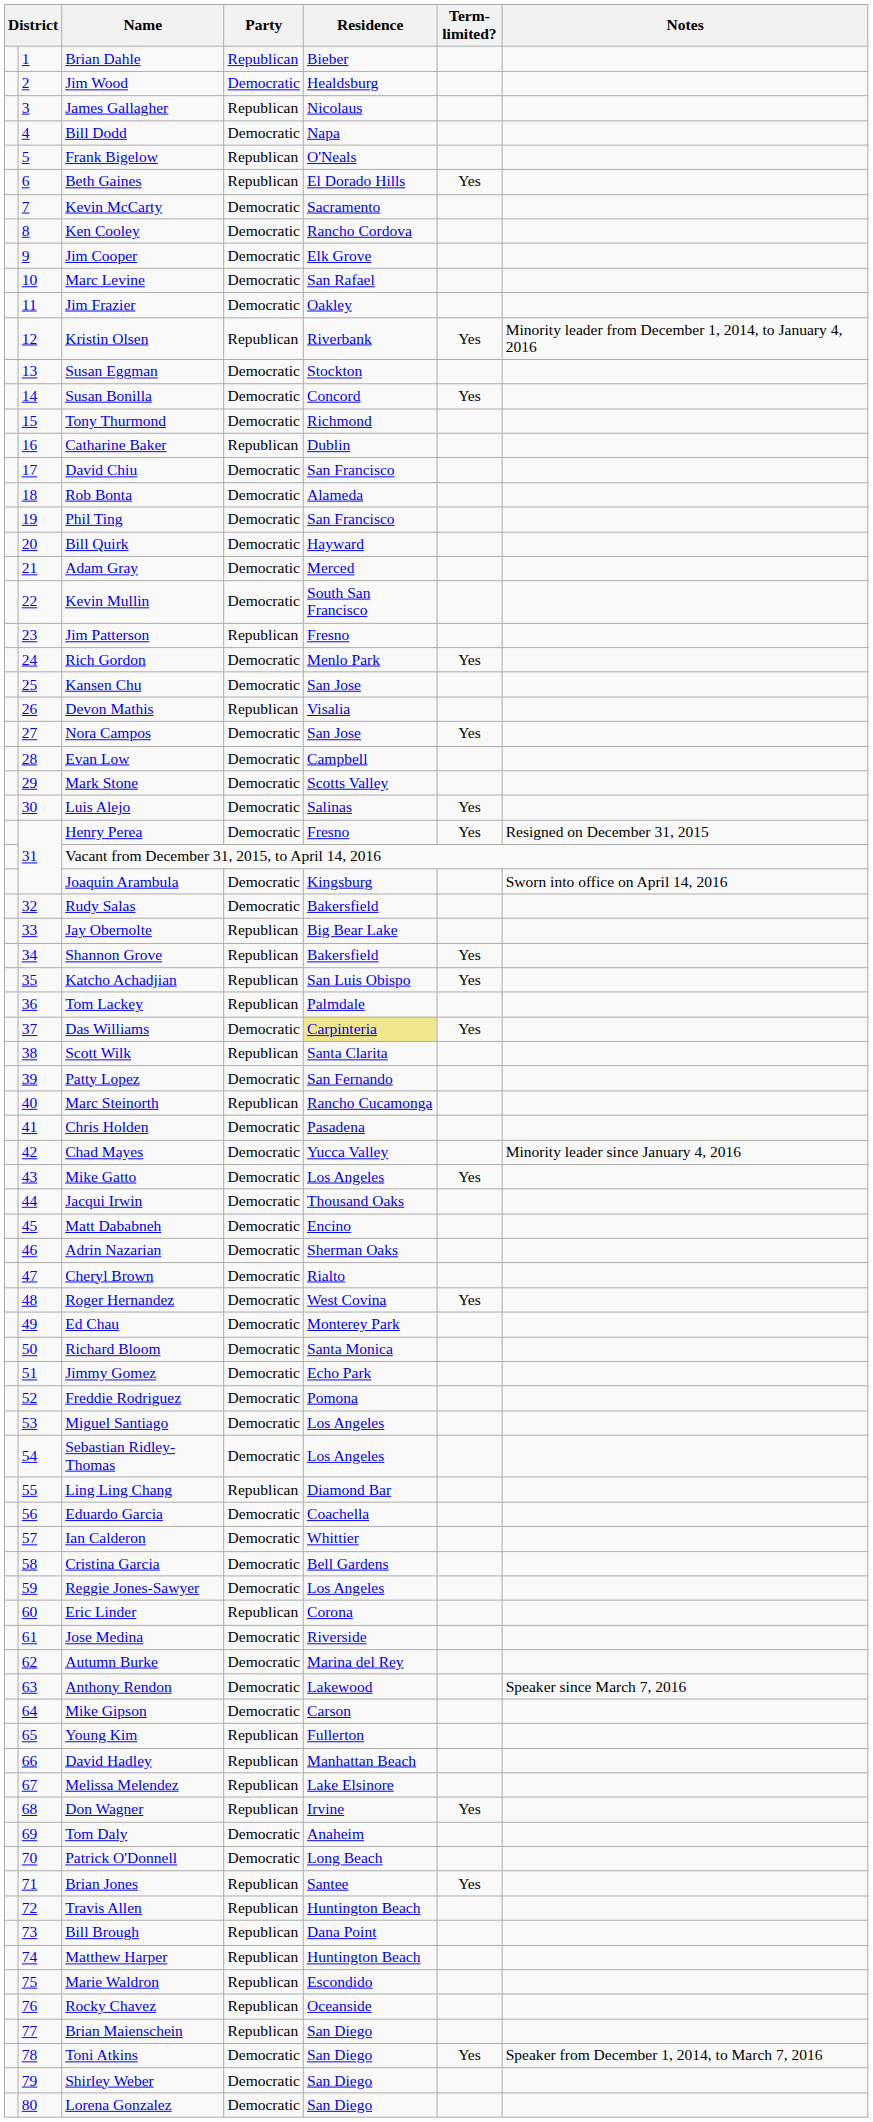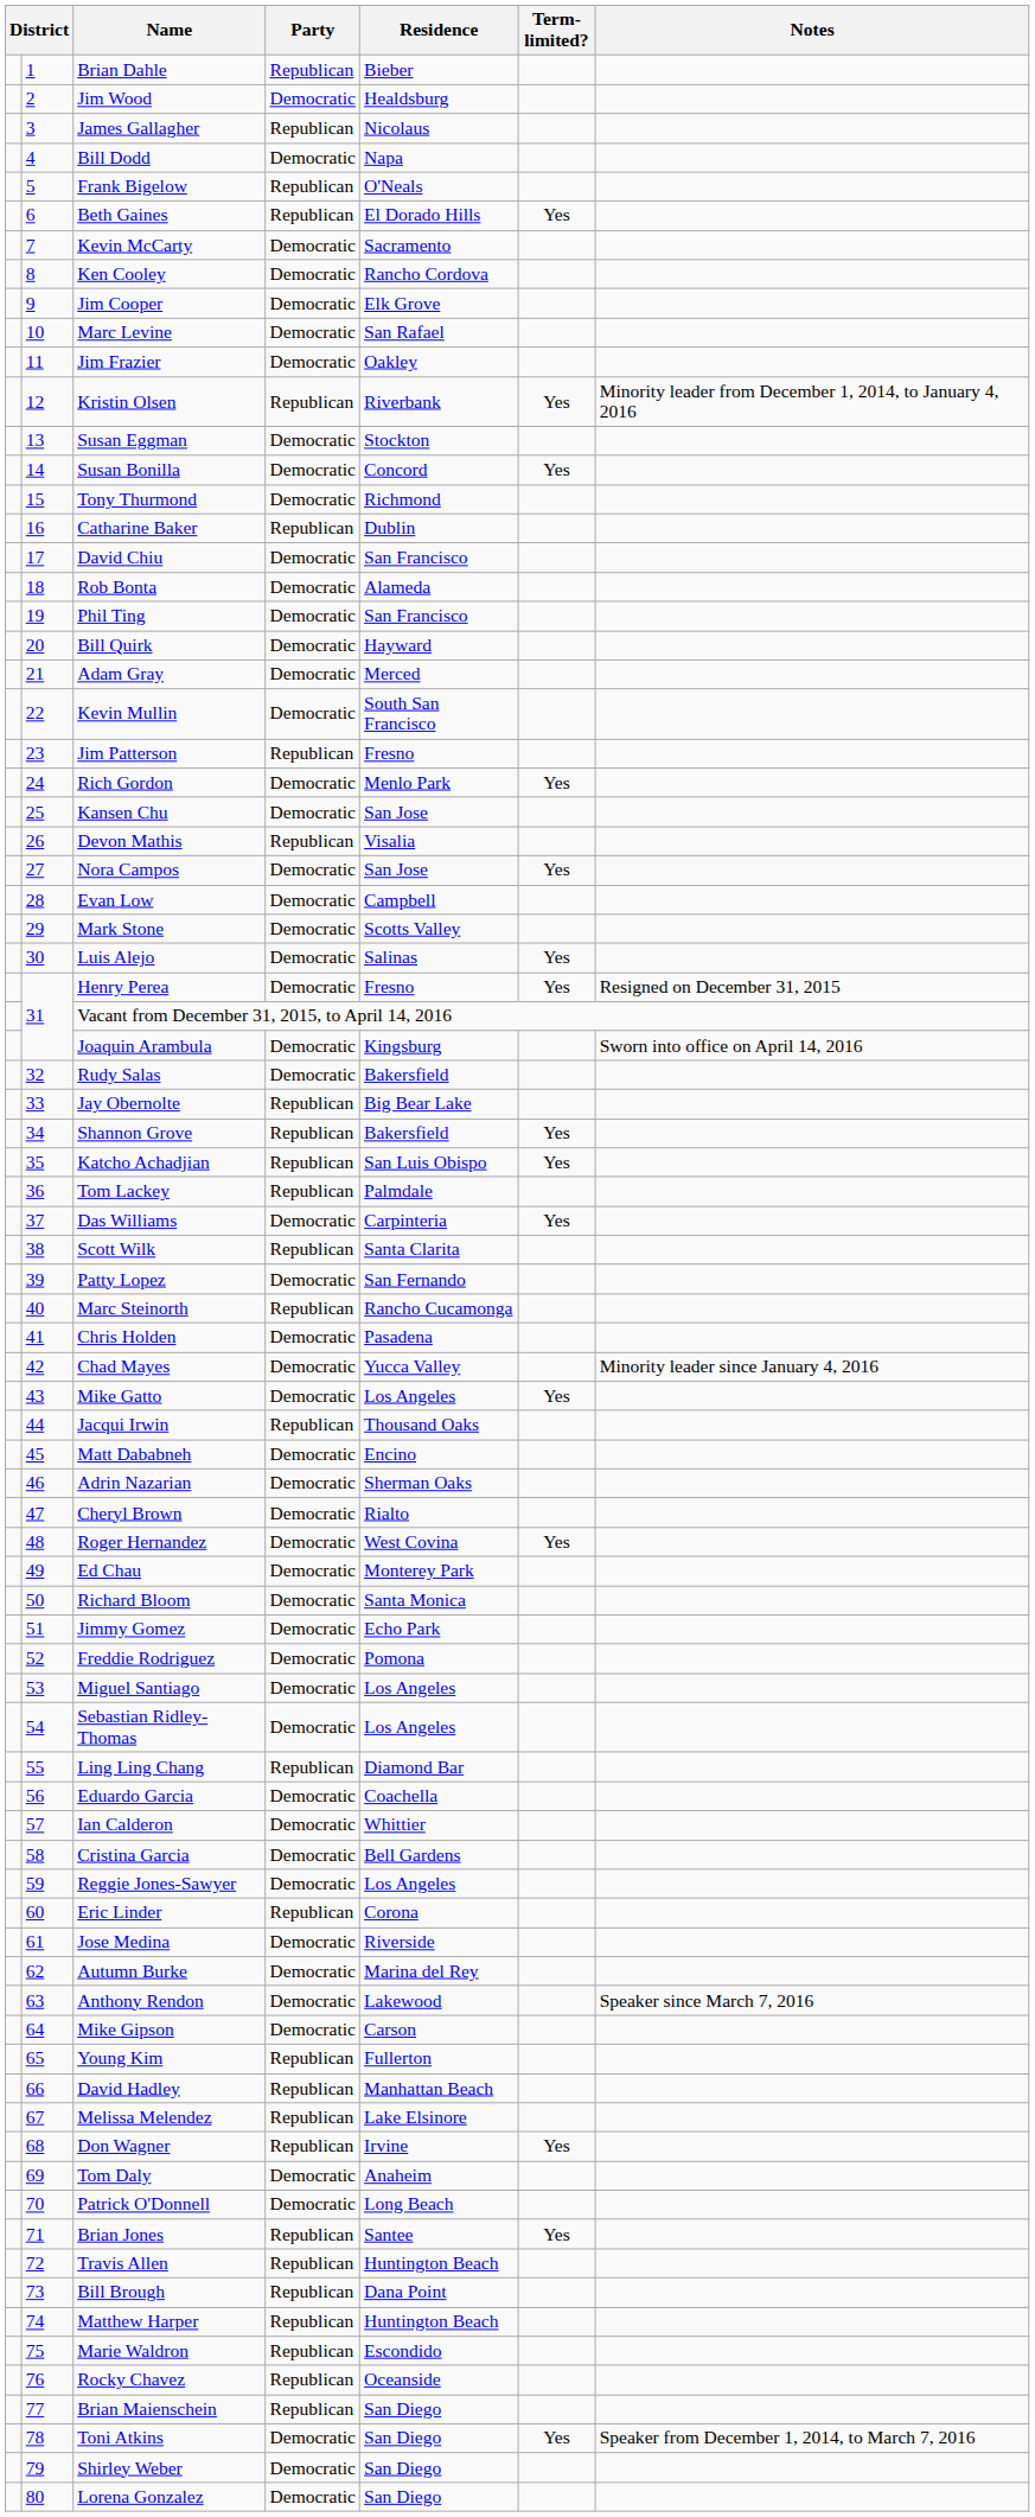Das Williams | Residence: khaki background -> no background
Jacqui Irwin | Party: Democratic -> Republican
